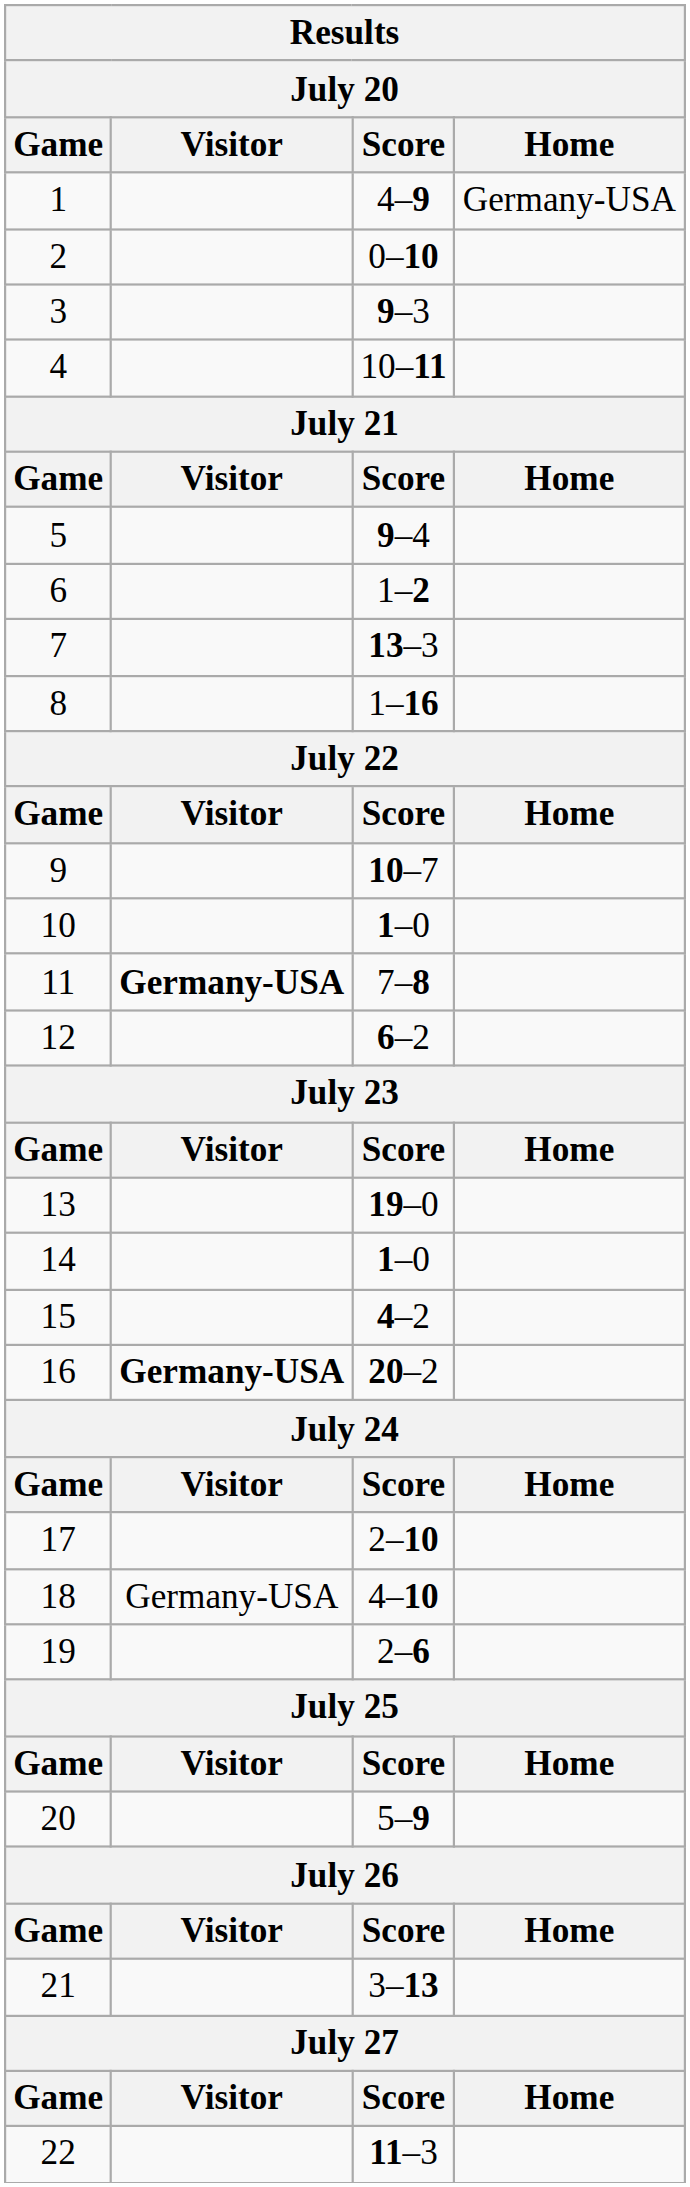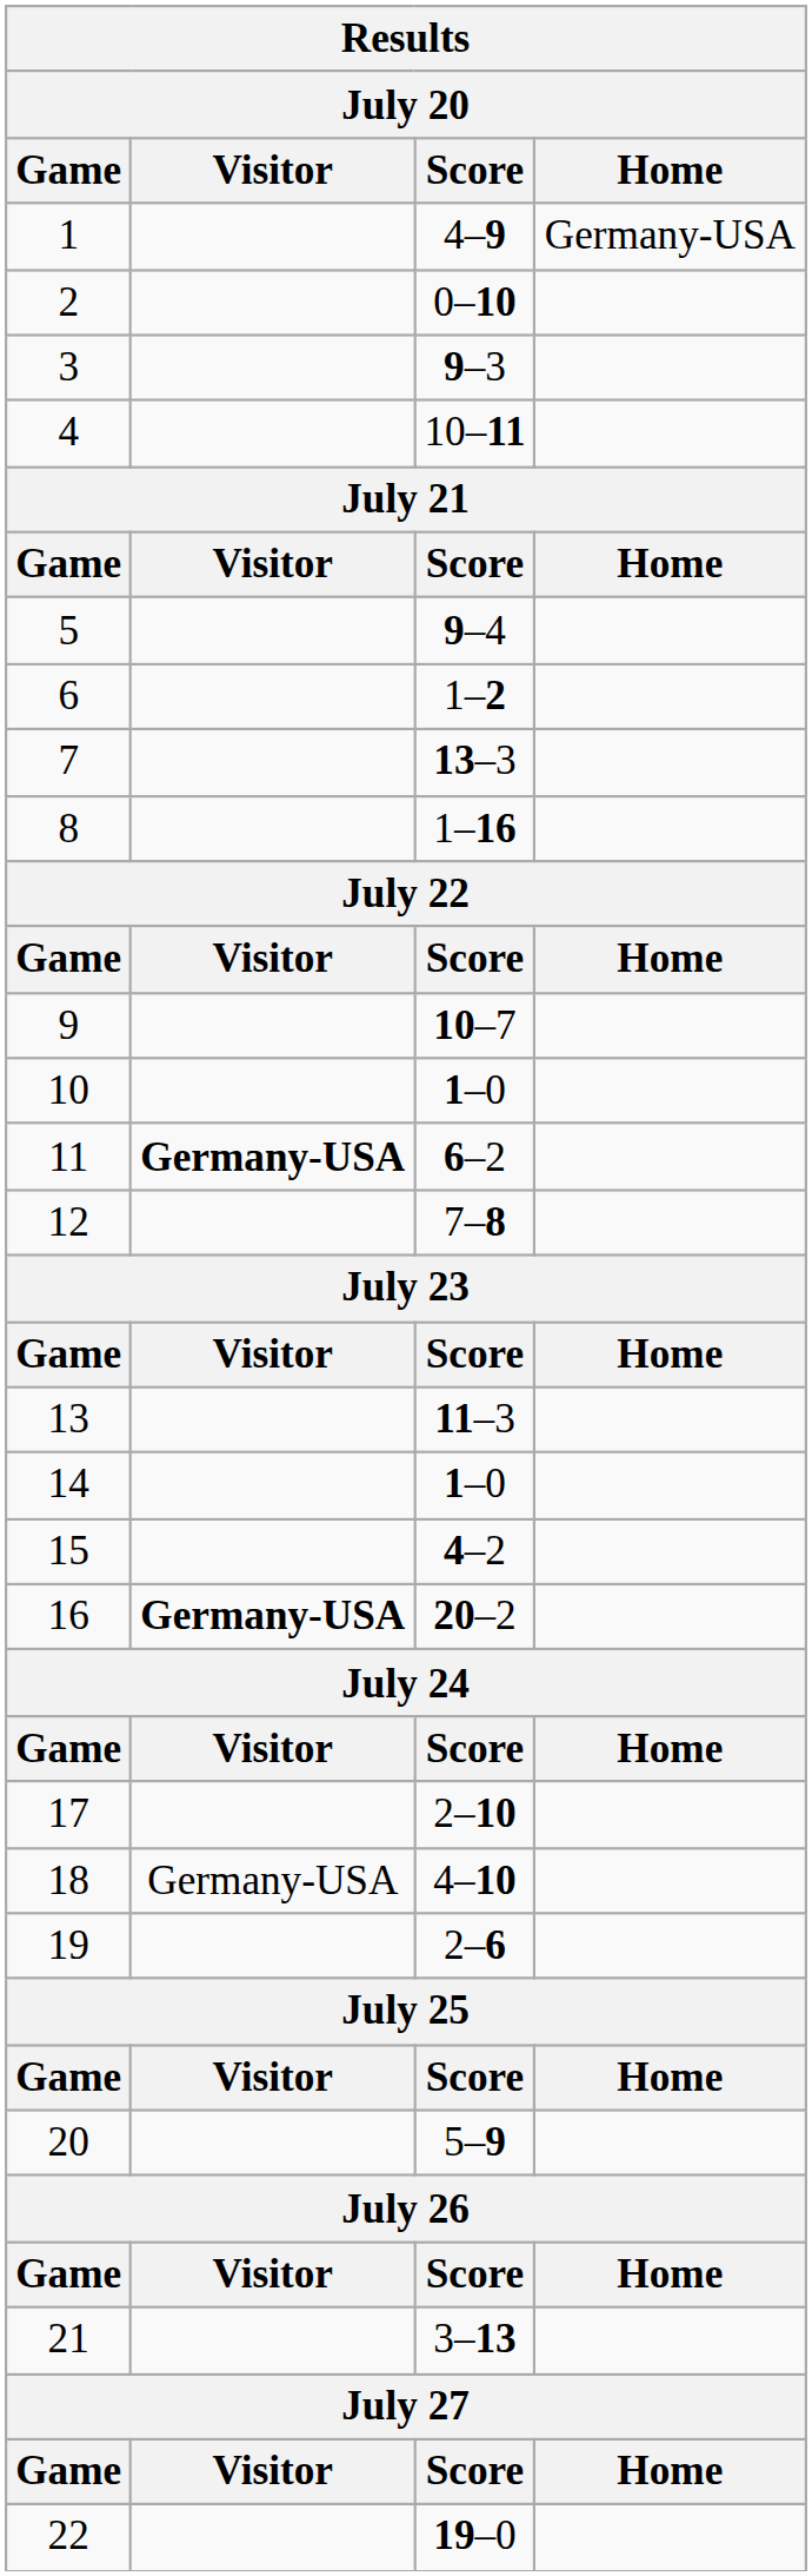11 | Score: 7–8 -> 6–2
12 | Score: 6–2 -> 7–8
13 | Score: 19–0 -> 11–3
22 | Score: 11–3 -> 19–0
